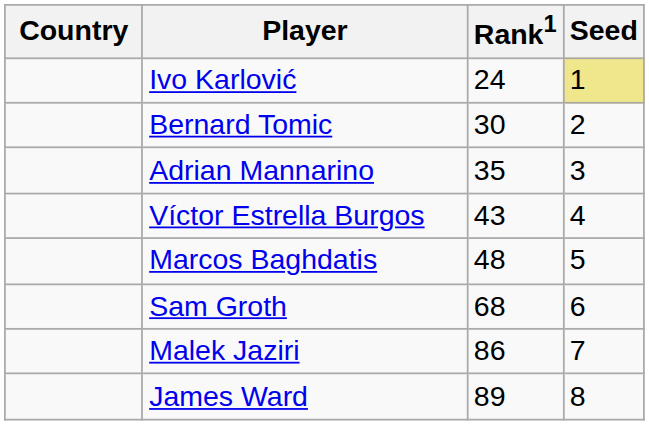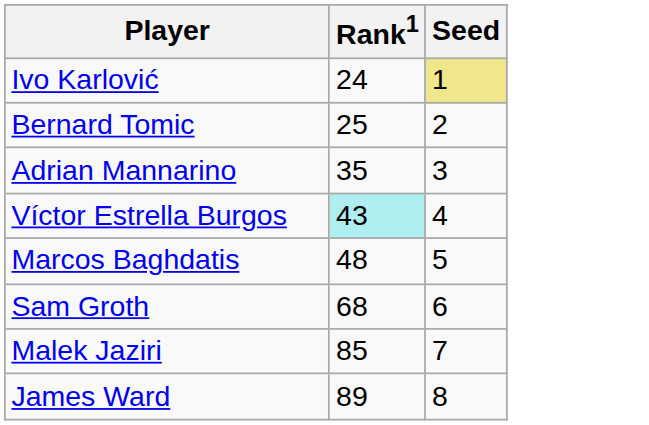- column: Country
Bernard Tomic | Rank1: 30 -> 25
Víctor Estrella Burgos | Rank1: no background -> paleturquoise background
Malek Jaziri | Rank1: 86 -> 85
